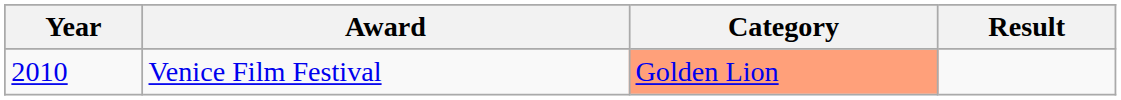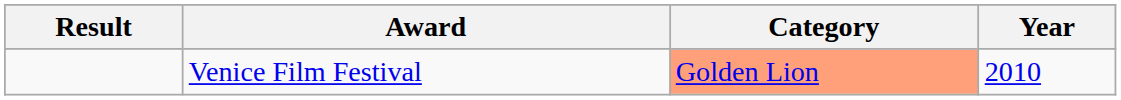columns swapped: Year <-> Result
